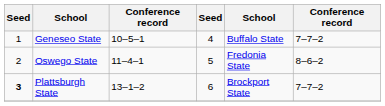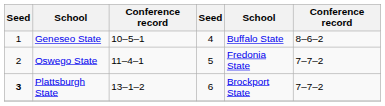Geneseo State | column 6: 7–7–2 -> 8–6–2
Oswego State | column 6: 8–6–2 -> 7–7–2
